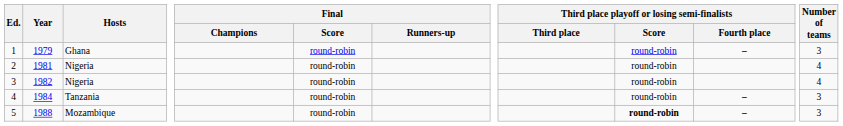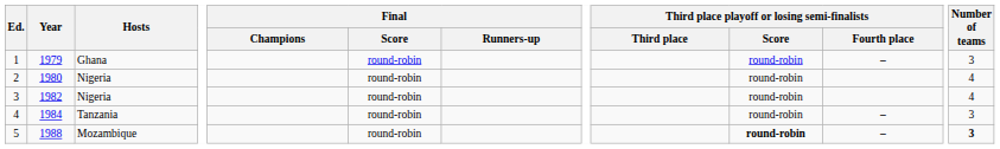2 | Year: 1981 -> 1980
5 | Number of teams: normal -> bold
